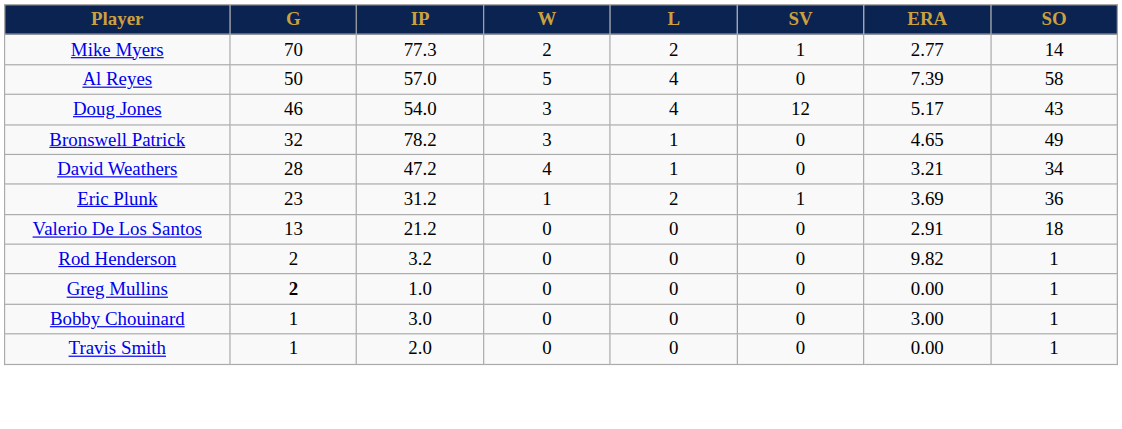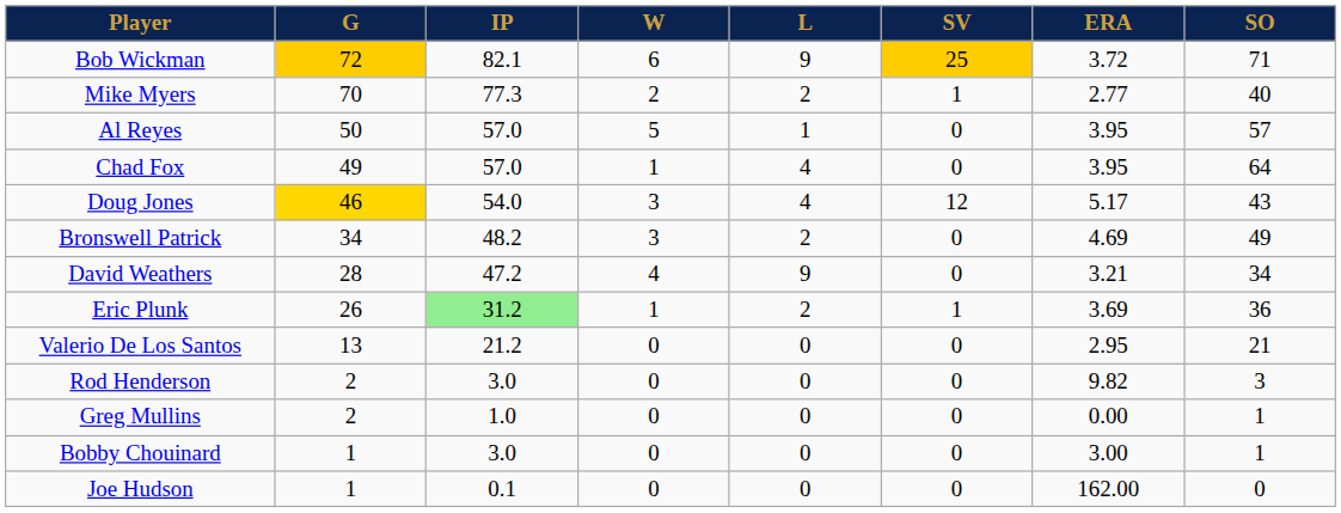+ row: Bob Wickman | 72 | 82.1 | 6 | 9 | 25 | 3.72 | 71
Mike Myers | SO: 14 -> 40
Al Reyes | L: 4 -> 1
Al Reyes | ERA: 7.39 -> 3.95
Al Reyes | SO: 58 -> 57
+ row: Chad Fox | 49 | 57.0 | 1 | 4 | 0 | 3.95 | 64
Doug Jones | G: no background -> gold background
Bronswell Patrick | G: 32 -> 34
Bronswell Patrick | IP: 78.2 -> 48.2
Bronswell Patrick | L: 1 -> 2
Bronswell Patrick | ERA: 4.65 -> 4.69
David Weathers | L: 1 -> 9
Eric Plunk | G: 23 -> 26
Eric Plunk | IP: no background -> lightgreen background
Valerio De Los Santos | ERA: 2.91 -> 2.95
Valerio De Los Santos | SO: 18 -> 21
Rod Henderson | IP: 3.2 -> 3.0
Rod Henderson | SO: 1 -> 3
Greg Mullins | G: bold -> normal
- row: Travis Smith | 1 | 2.0 | 0 | 0 | 0 | 0.00 | 1
+ row: Joe Hudson | 1 | 0.1 | 0 | 0 | 0 | 162.00 | 0
